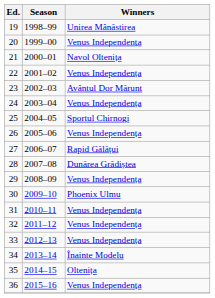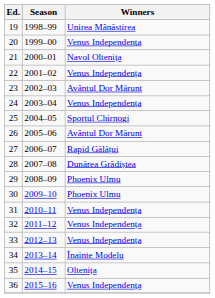26 | Winners: Venus Independența -> Avântul Dor Mărunt
29 | Winners: Venus Independența -> Phoenix Ulmu
